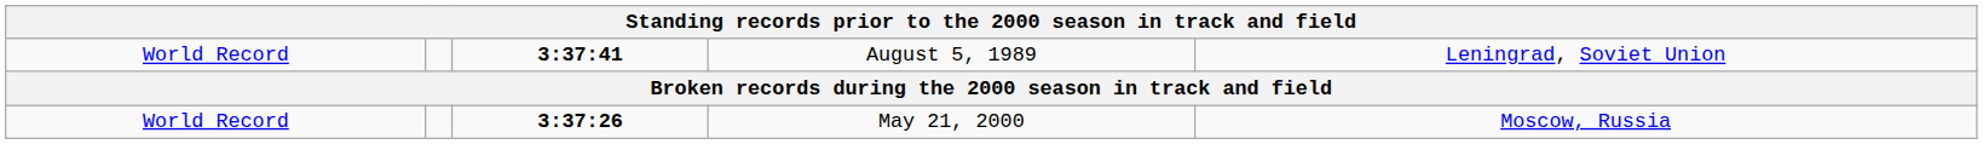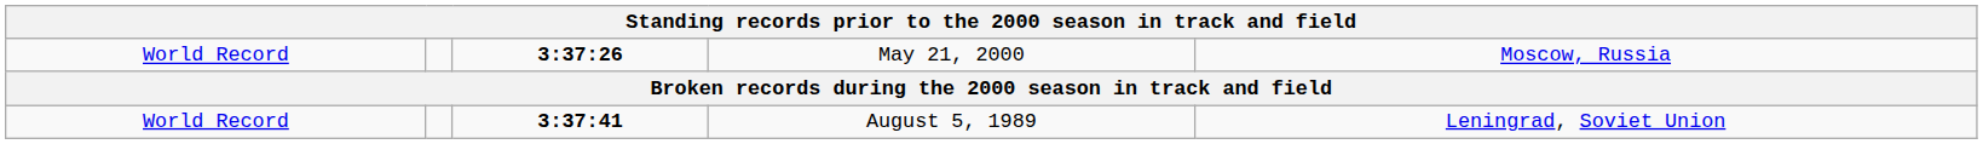rows swapped: August 5, 1989 <-> May 21, 2000
